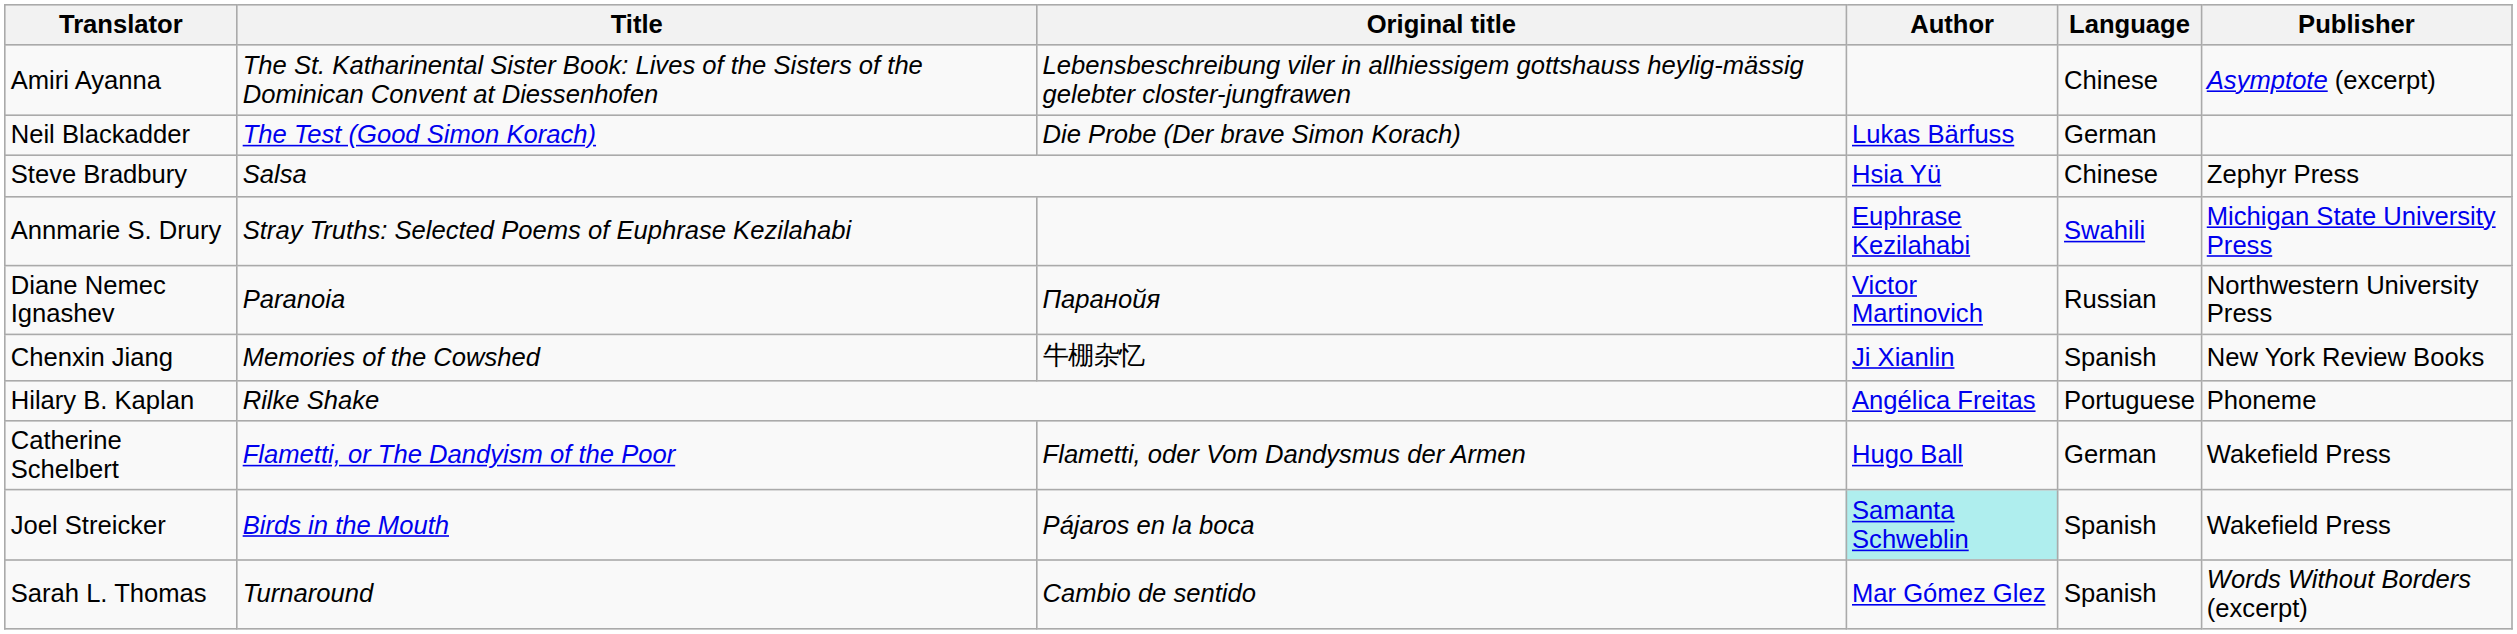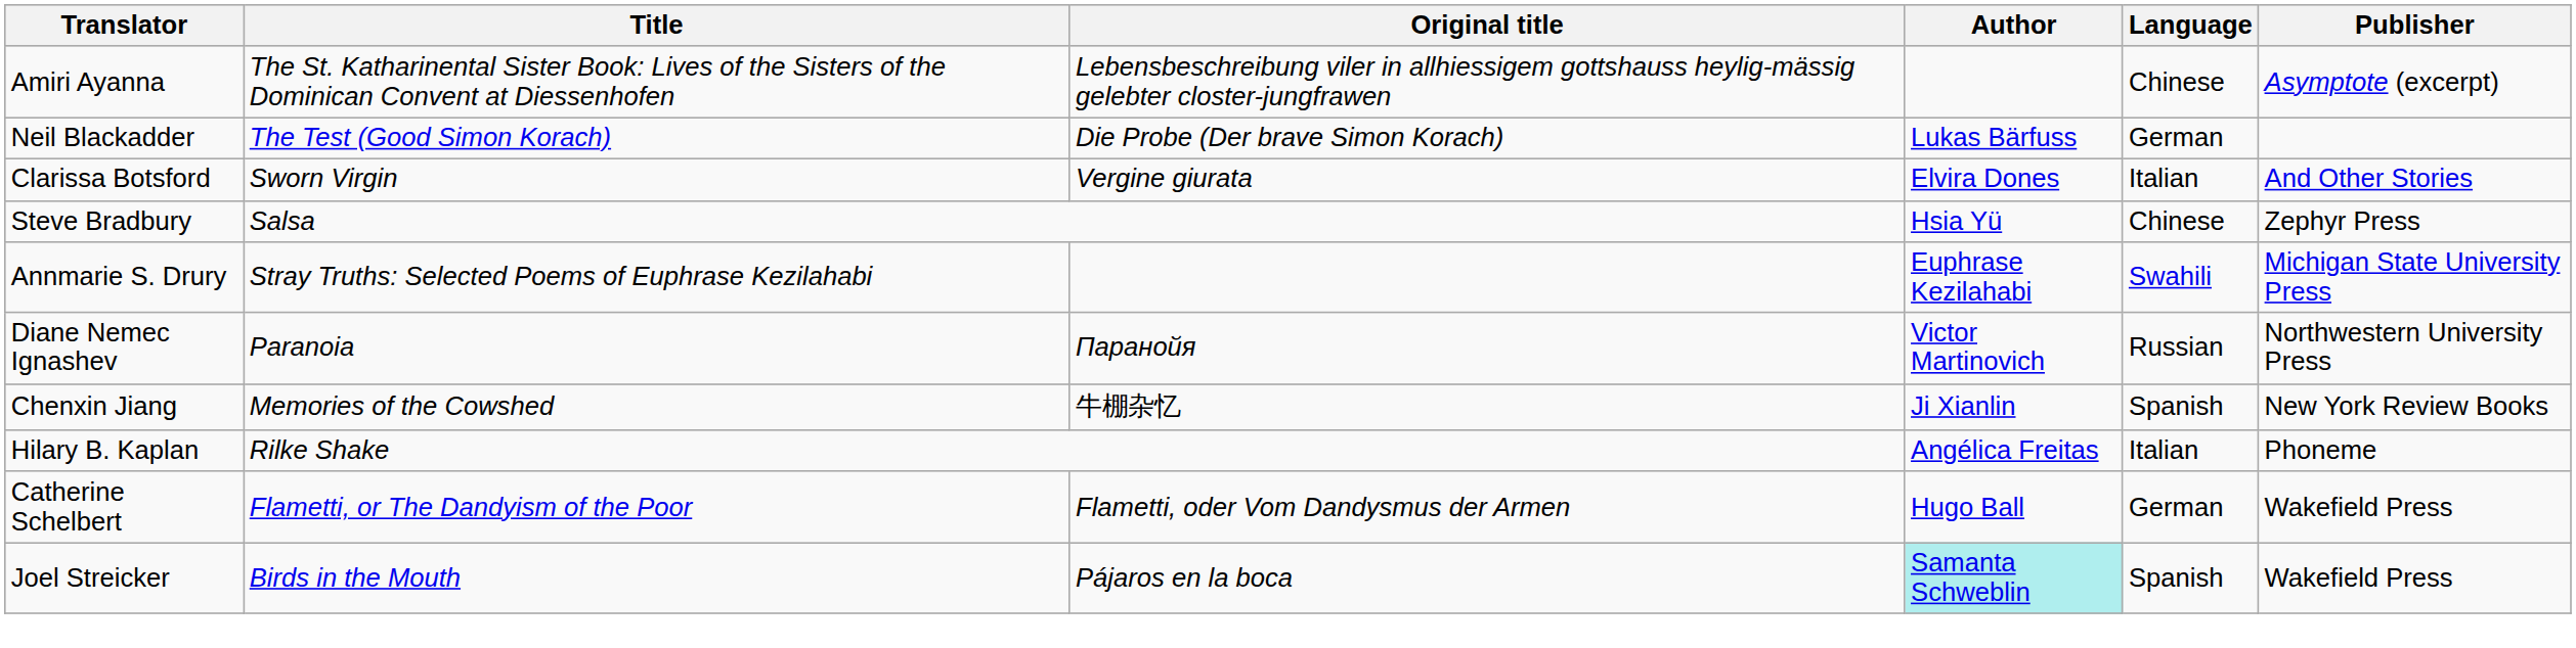+ row: Clarissa Botsford | Sworn Virgin | Vergine giurata | Elvira Dones | Italian | And Other Stories
Hilary B. Kaplan | Language: Portuguese -> Italian
- row: Sarah L. Thomas | Turnaround | Cambio de sentido | Mar Gómez Glez | Spanish | Words Without Borders (excerpt)
